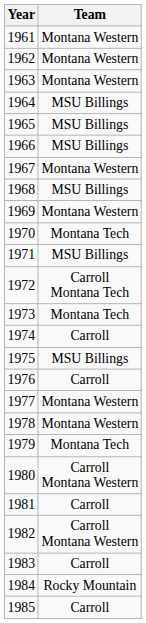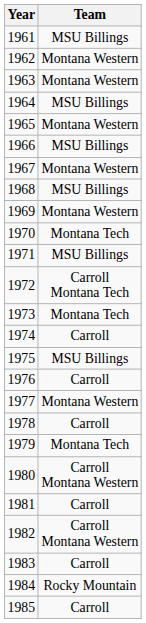1961 | Team: Montana Western -> MSU Billings
1965 | Team: MSU Billings -> Montana Western
1978 | Team: Montana Western -> Carroll
